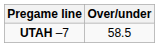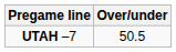UTAH –7 | Over/under: 58.5 -> 50.5
